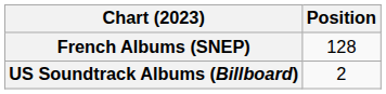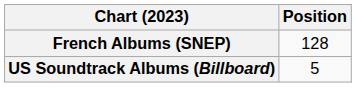US Soundtrack Albums (Billboard) | Position: 2 -> 5
